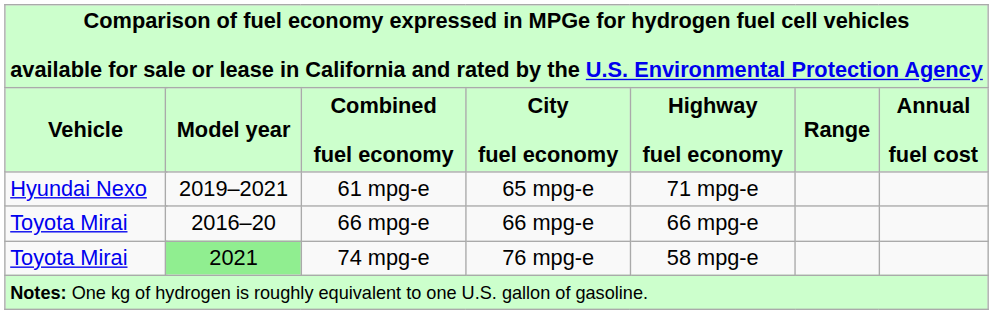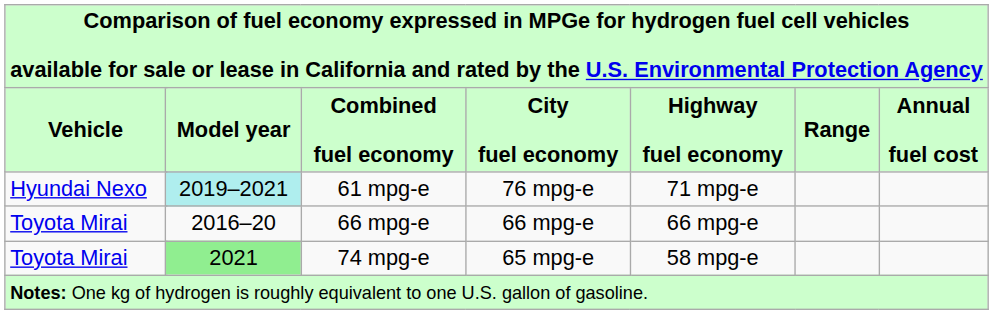61 mpg-e | Model year: no background -> paleturquoise background
61 mpg-e | City fuel economy: 65 mpg-e -> 76 mpg-e
74 mpg-e | City fuel economy: 76 mpg-e -> 65 mpg-e
